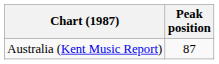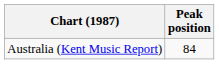Australia (Kent Music Report) | Peak position: 87 -> 84
